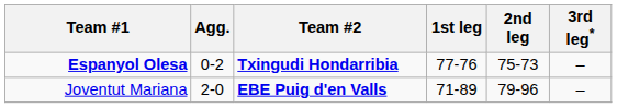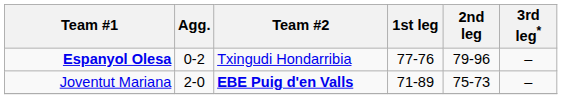Espanyol Olesa | Team #2: bold -> normal
Espanyol Olesa | 2nd leg: 75-73 -> 79-96
Joventut Mariana | 2nd leg: 79-96 -> 75-73
